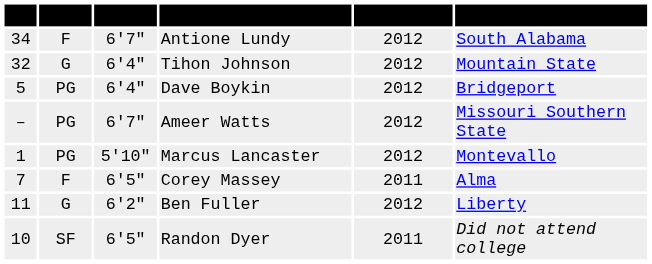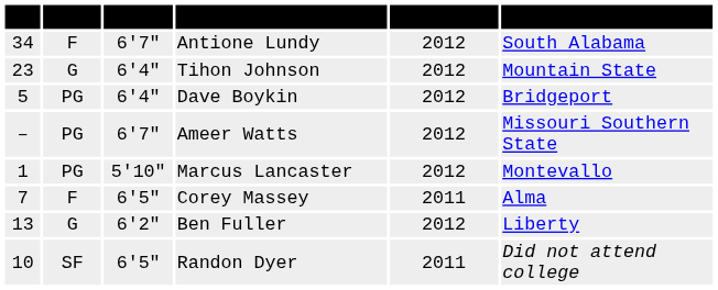Tihon Johnson | #: 32 -> 23
Ben Fuller | #: 11 -> 13
